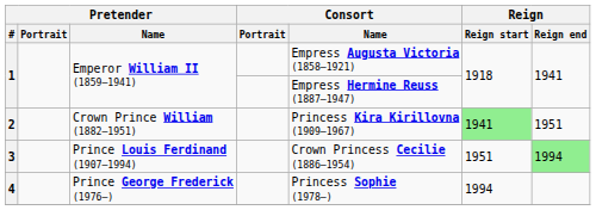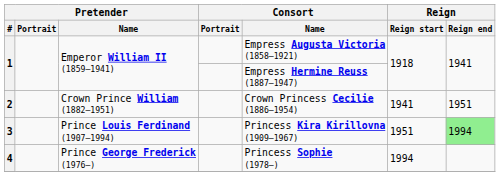2 | Consort / Name: Princess Kira Kirillovna (1909–1967) -> Crown Princess Cecilie (1886–1954)
2 | Reign / Reign start: lightgreen background -> no background
3 | Consort / Name: Crown Princess Cecilie (1886–1954) -> Princess Kira Kirillovna (1909–1967)
